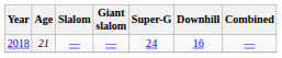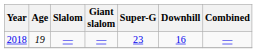2018 | Age: 21 -> 19
2018 | Super-G: 24 -> 23
